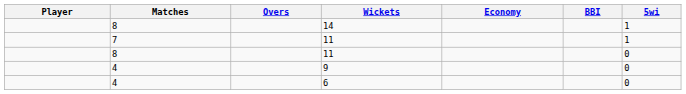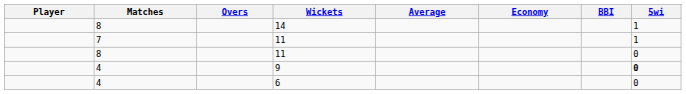+ column: Average
9 | 5wi: normal -> bold
